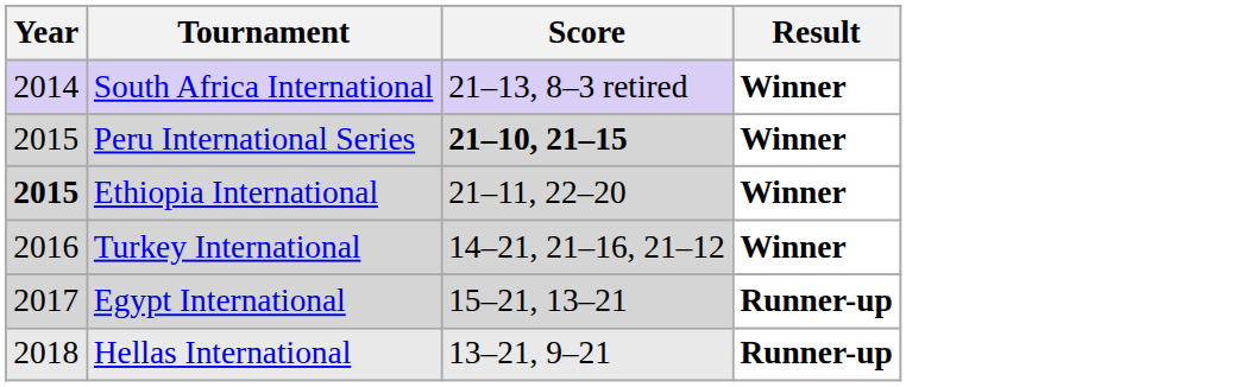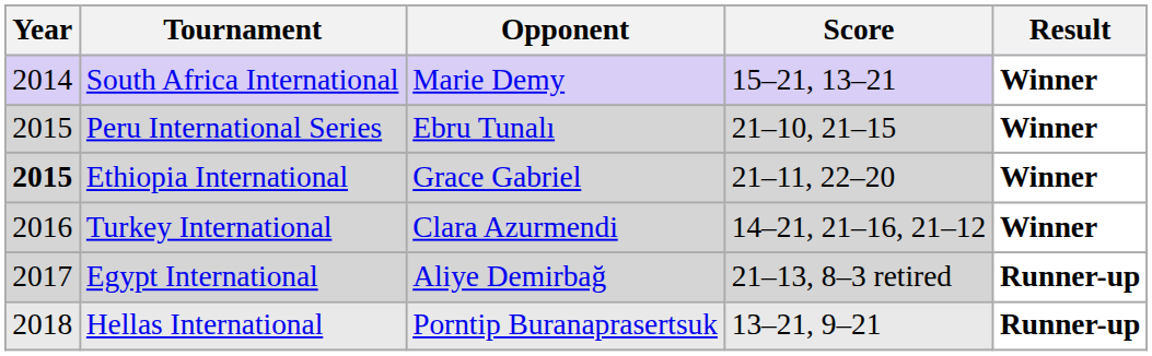+ column: Opponent | Marie Demy | Ebru Tunalı | Grace Gabriel | Clara Azurmendi | Aliye Demirbağ | Porntip Buranaprasertsuk
South Africa International | Score: 21–13, 8–3 retired -> 15–21, 13–21
Peru International Series | Score: bold -> normal
Egypt International | Score: 15–21, 13–21 -> 21–13, 8–3 retired
